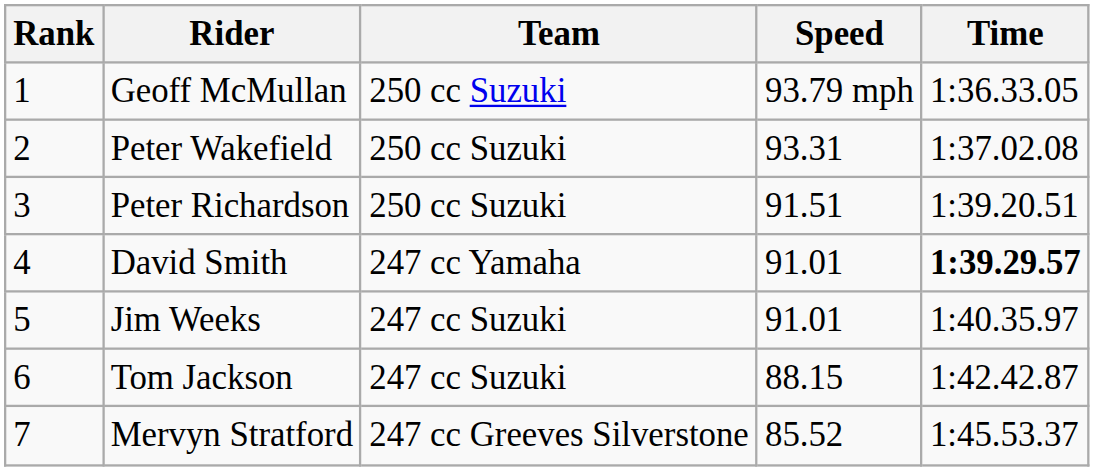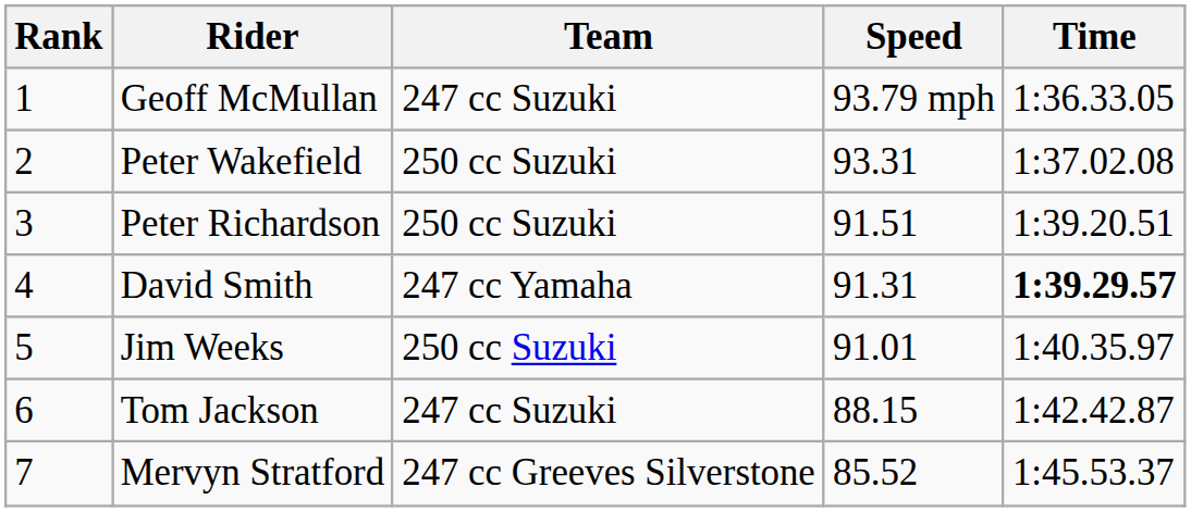Geoff McMullan | Team: 250 cc Suzuki -> 247 cc Suzuki
David Smith | Speed: 91.01 -> 91.31
Jim Weeks | Team: 247 cc Suzuki -> 250 cc Suzuki
